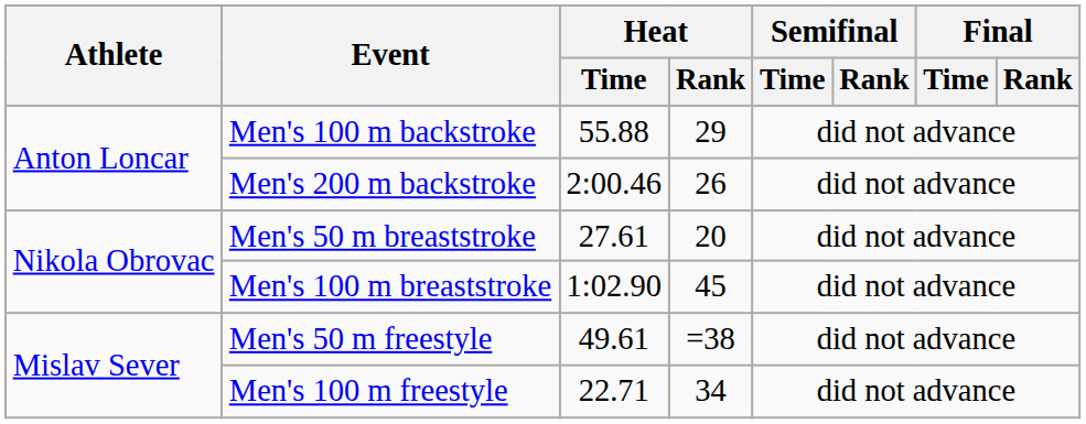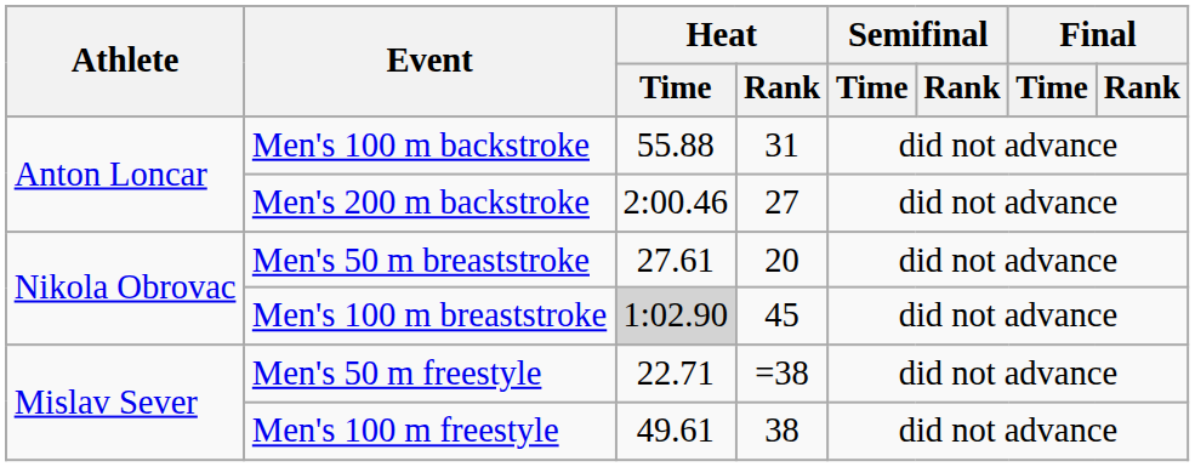Men's 100 m backstroke | Heat / Rank: 29 -> 31
Men's 200 m backstroke | Heat / Rank: 26 -> 27
Men's 100 m breaststroke | Heat / Time: no background -> lightgrey background
Men's 50 m freestyle | Heat / Time: 49.61 -> 22.71
Men's 100 m freestyle | Heat / Time: 22.71 -> 49.61
Men's 100 m freestyle | Heat / Rank: 34 -> 38
